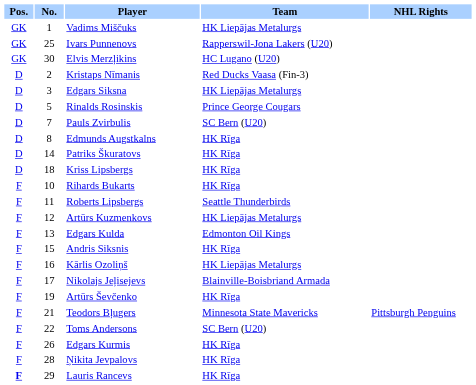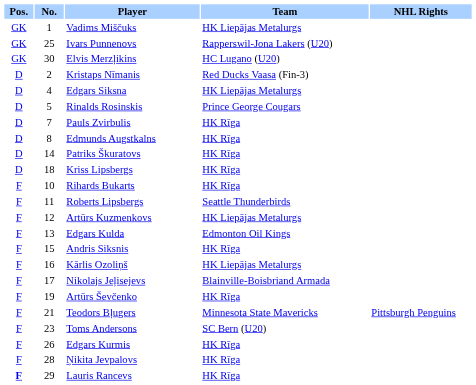Edgars Siksna | No.: 3 -> 4
Pauls Zvirbulis | Team: SC Bern (U20) -> HK Rīga
Toms Andersons | No.: 22 -> 23
